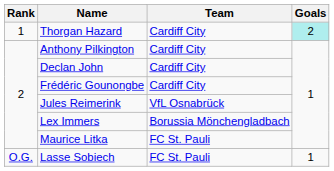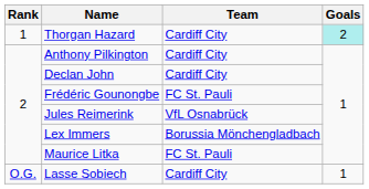Frédéric Gounongbe | Team: Cardiff City -> FC St. Pauli
Lasse Sobiech | Team: FC St. Pauli -> Cardiff City
